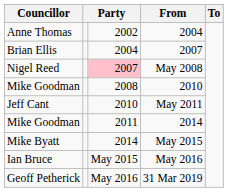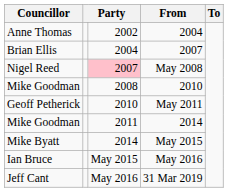May 2011 | Councillor: Jeff Cant -> Geoff Petherick
31 Mar 2019 | Councillor: Geoff Petherick -> Jeff Cant
